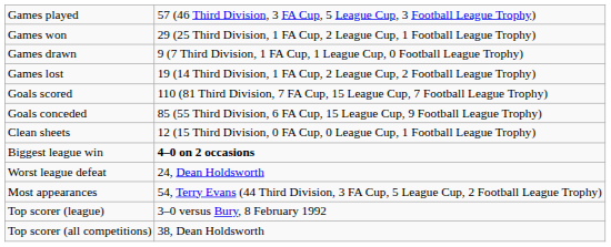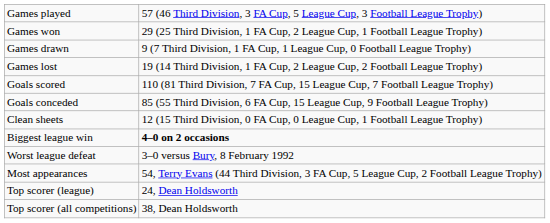Worst league defeat | column 2: 24, Dean Holdsworth -> 3–0 versus Bury, 8 February 1992
Top scorer (league) | column 2: 3–0 versus Bury, 8 February 1992 -> 24, Dean Holdsworth
